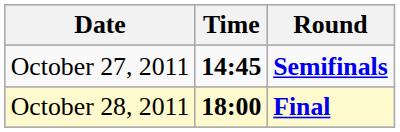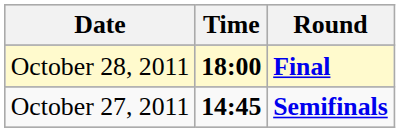rows swapped: October 27, 2011 <-> October 28, 2011
